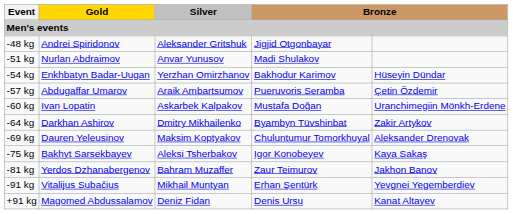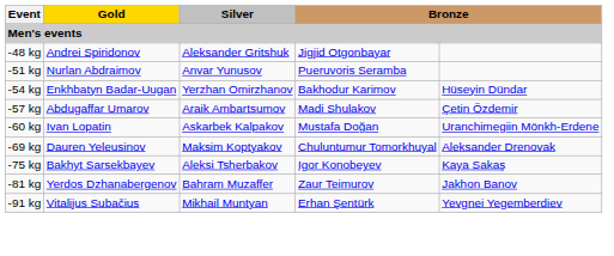-51 kg | column 4: Madi Shulakov -> Pueruvoris Seramba
-57 kg | column 4: Pueruvoris Seramba -> Madi Shulakov
- row: -64 kg | Darkhan Ashirov | Dmitry Mikhailenko | Byambyn Tüvshinbat | Zakir Artykov
- row: +91 kg | Magomed Abdussalamov | Deniz Fidan | Denis Ursu | Kanat Altayev
